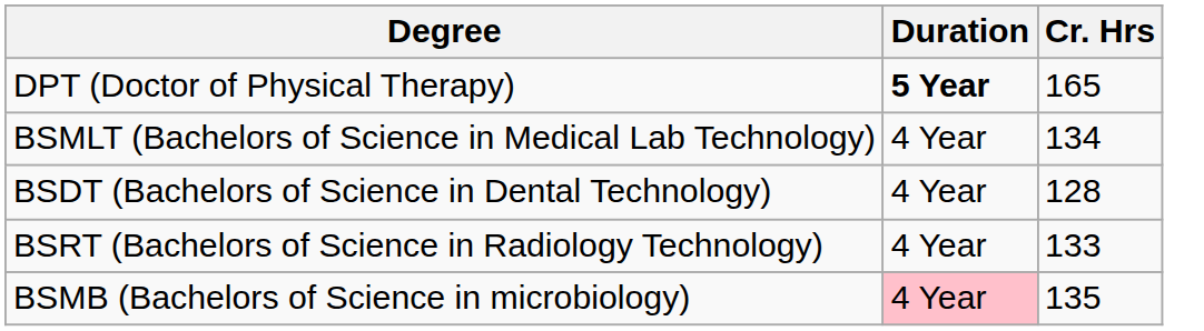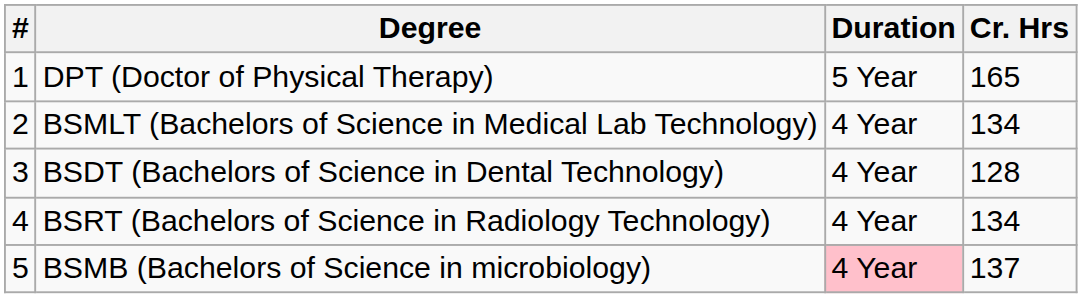+ column: # | 1 | 2 | 3 | 4 | 5
DPT (Doctor of Physical Therapy) | Duration: bold -> normal
BSRT (Bachelors of Science in Radiology Technology) | Cr. Hrs: 133 -> 134
BSMB (Bachelors of Science in microbiology) | Cr. Hrs: 135 -> 137
